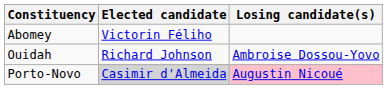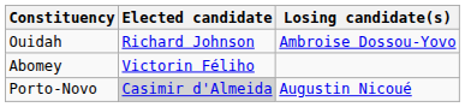rows swapped: Abomey <-> Ouidah
Porto-Novo | Losing candidate(s): pink background -> no background
